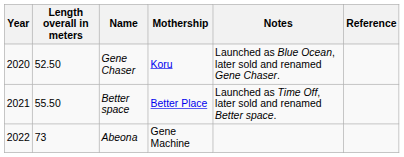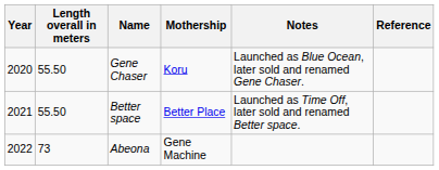Gene Chaser | Length overall in meters: 52.50 -> 55.50
